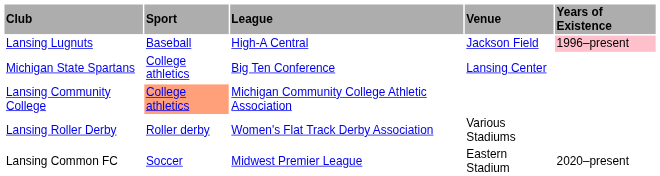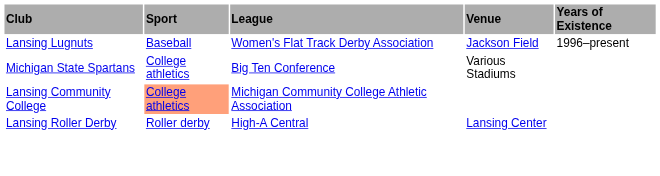Lansing Lugnuts | League: High-A Central -> Women's Flat Track Derby Association
Lansing Lugnuts | Years of Existence: pink background -> no background
Michigan State Spartans | Venue: Lansing Center -> Various Stadiums
Lansing Roller Derby | League: Women's Flat Track Derby Association -> High-A Central
Lansing Roller Derby | Venue: Various Stadiums -> Lansing Center
- row: Lansing Common FC | Soccer | Midwest Premier League | Eastern Stadium | 2020–present
